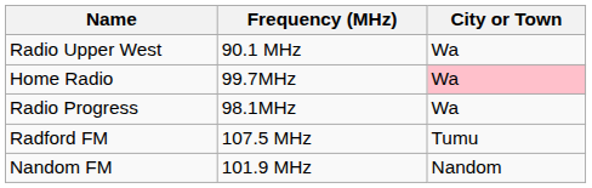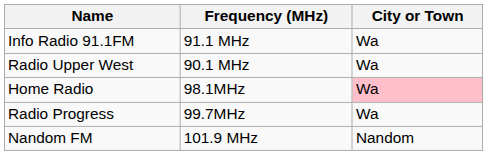+ row: Info Radio 91.1FM | 91.1 MHz | Wa
Home Radio | Frequency (MHz): 99.7MHz -> 98.1MHz
Radio Progress | Frequency (MHz): 98.1MHz -> 99.7MHz
- row: Radford FM | 107.5 MHz | Tumu
